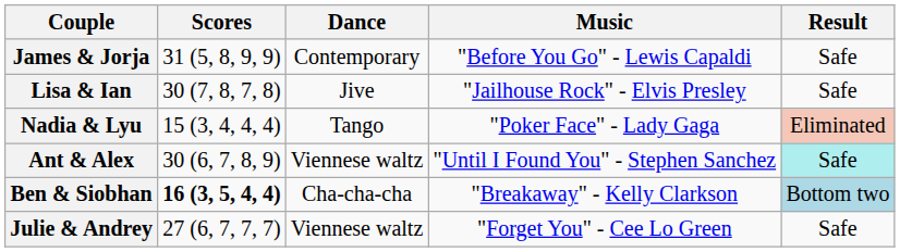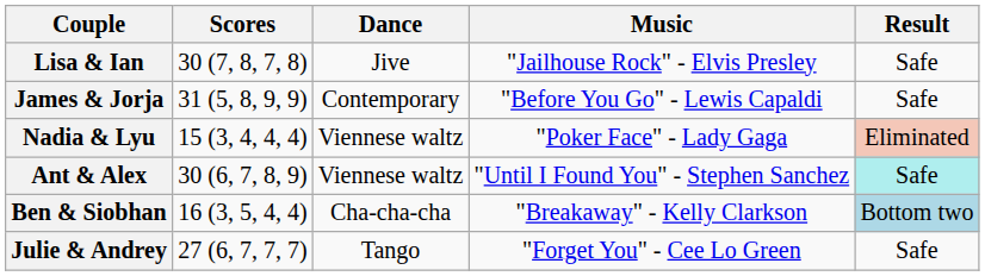rows swapped: Lisa & Ian <-> James & Jorja
Nadia & Lyu | Dance: Tango -> Viennese waltz
Ben & Siobhan | Scores: bold -> normal
Julie & Andrey | Dance: Viennese waltz -> Tango
